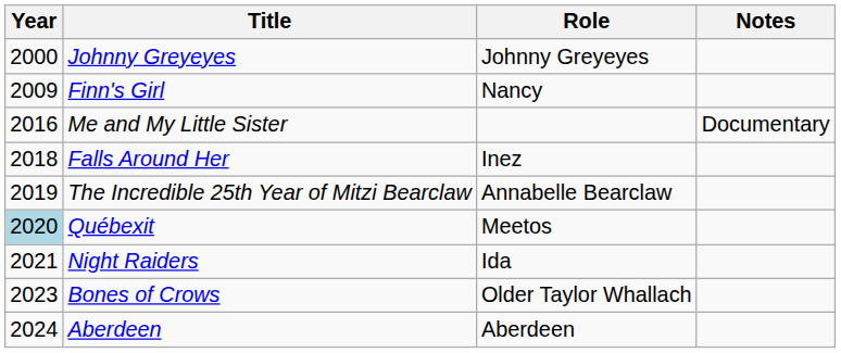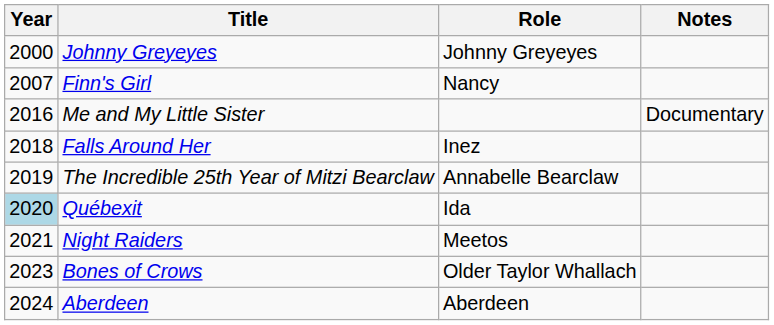Finn's Girl | Year: 2009 -> 2007
Québexit | Role: Meetos -> Ida
Night Raiders | Role: Ida -> Meetos
